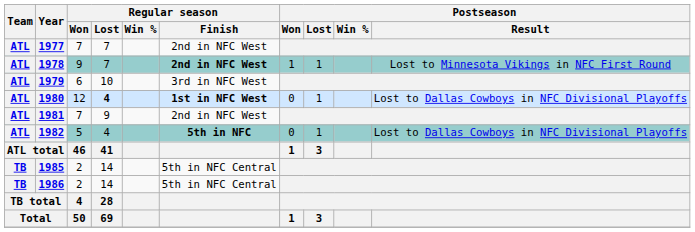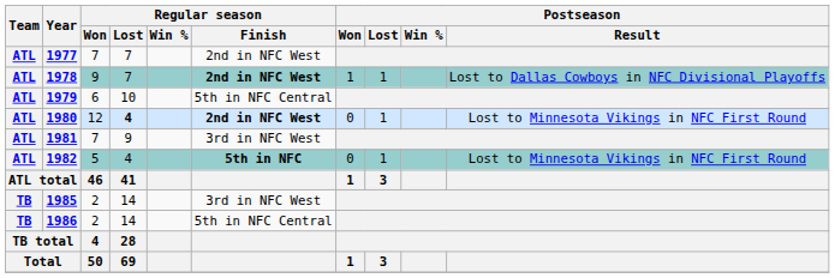1978 | Postseason / Result: Lost to Minnesota Vikings in NFC First Round -> Lost to Dallas Cowboys in NFC Divisional Playoffs
1979 | Regular season / Finish: 3rd in NFC West -> 5th in NFC Central
1980 | Regular season / Finish: 1st in NFC West -> 2nd in NFC West
1980 | Postseason / Result: Lost to Dallas Cowboys in NFC Divisional Playoffs -> Lost to Minnesota Vikings in NFC First Round
1981 | Regular season / Finish: 2nd in NFC West -> 3rd in NFC West
1982 | Postseason / Result: Lost to Dallas Cowboys in NFC Divisional Playoffs -> Lost to Minnesota Vikings in NFC First Round
1985 | Regular season / Finish: 5th in NFC Central -> 3rd in NFC West
